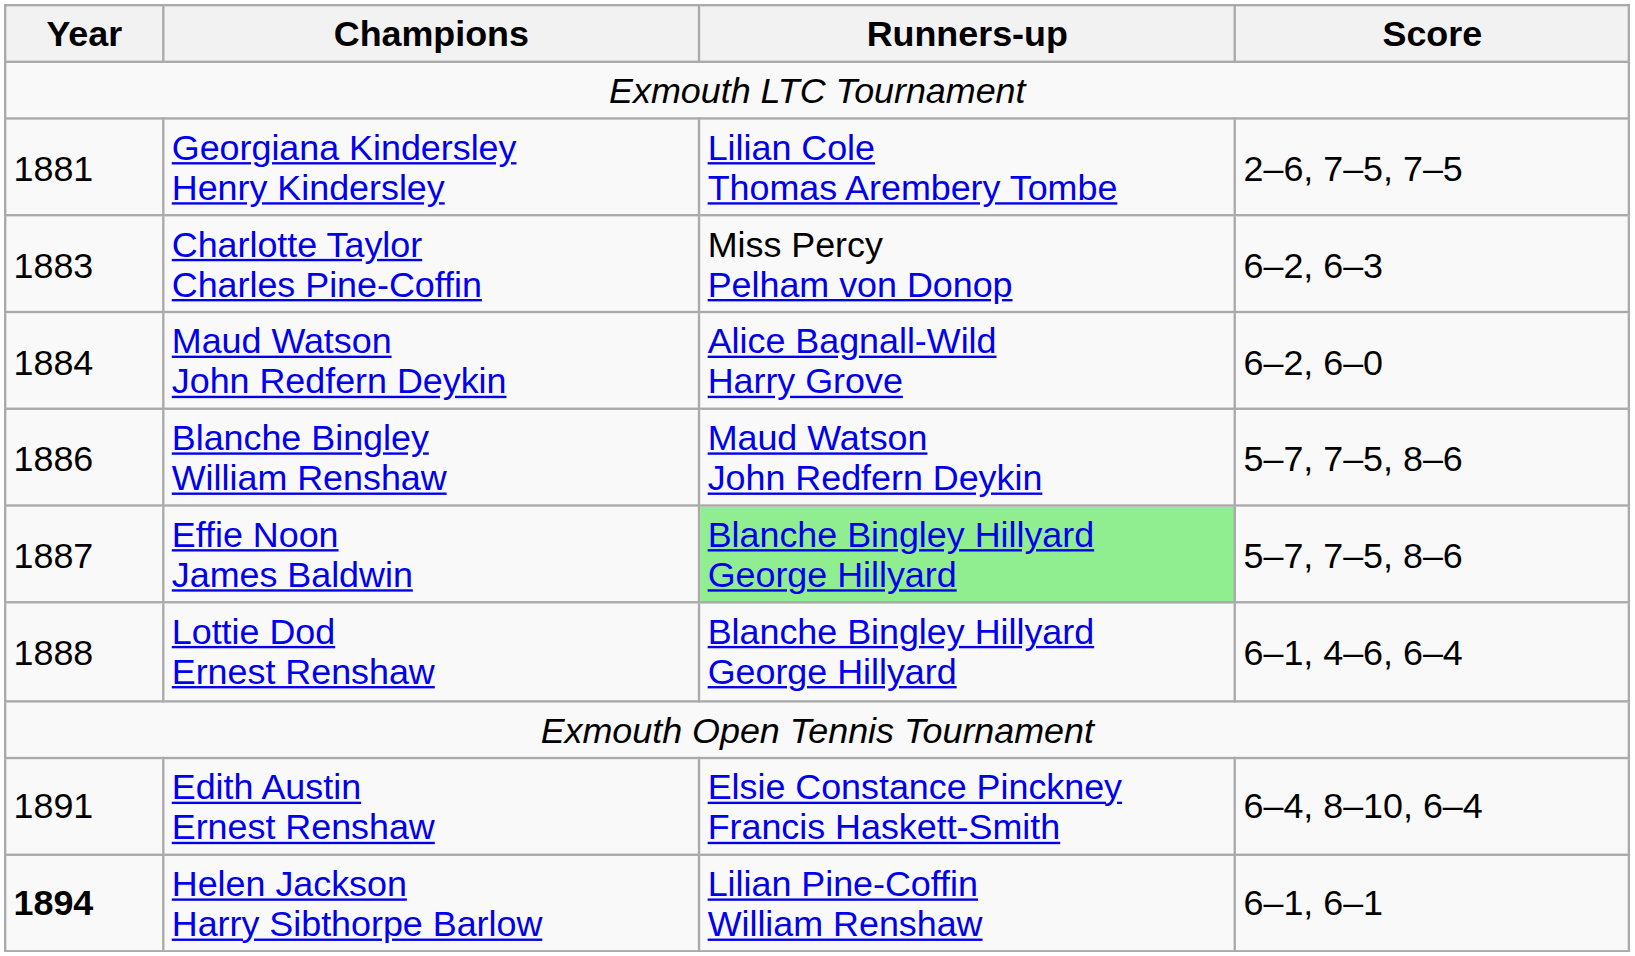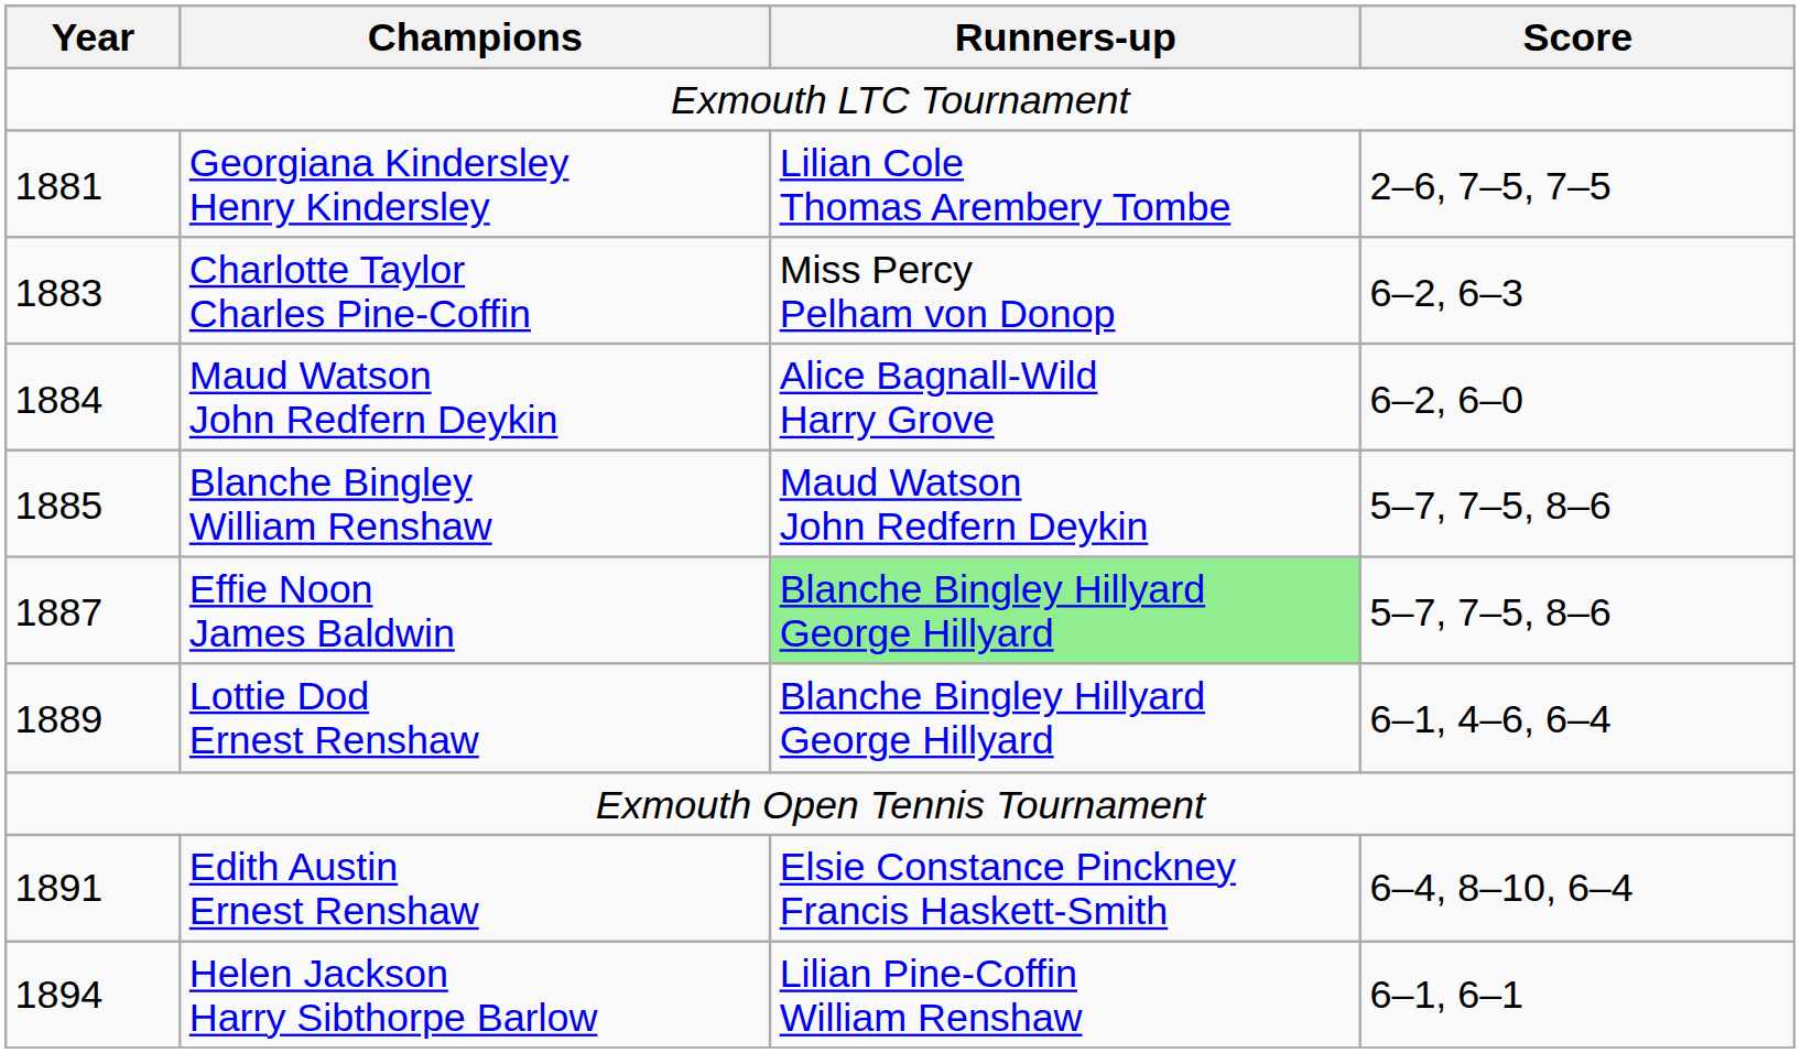Blanche Bingley William Renshaw | Year: 1886 -> 1885
Lottie Dod Ernest Renshaw | Year: 1888 -> 1889
Helen Jackson Harry Sibthorpe Barlow | Year: bold -> normal
